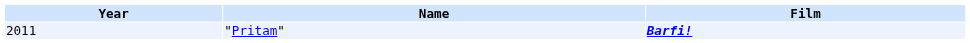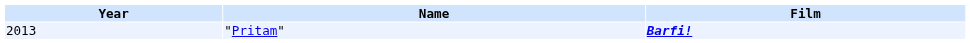"Pritam" | Year: 2011 -> 2013
